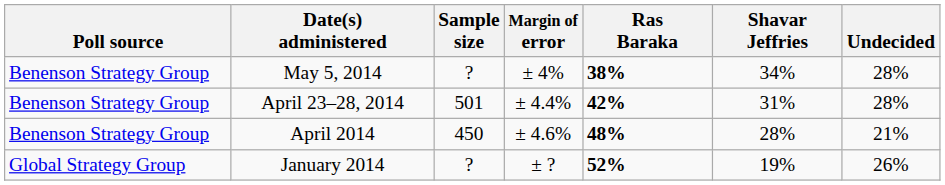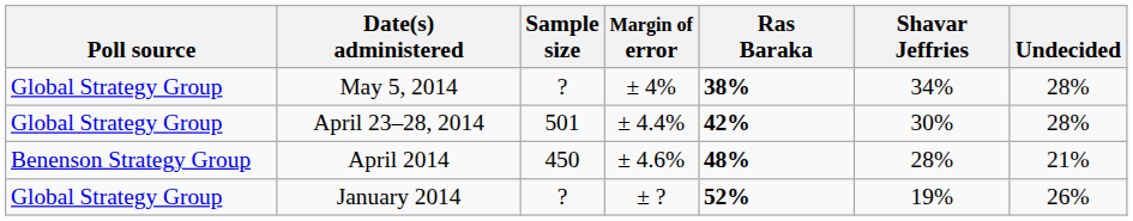May 5, 2014 | Poll source: Benenson Strategy Group -> Global Strategy Group
April 23–28, 2014 | Poll source: Benenson Strategy Group -> Global Strategy Group
April 23–28, 2014 | Shavar Jeffries: 31% -> 30%
